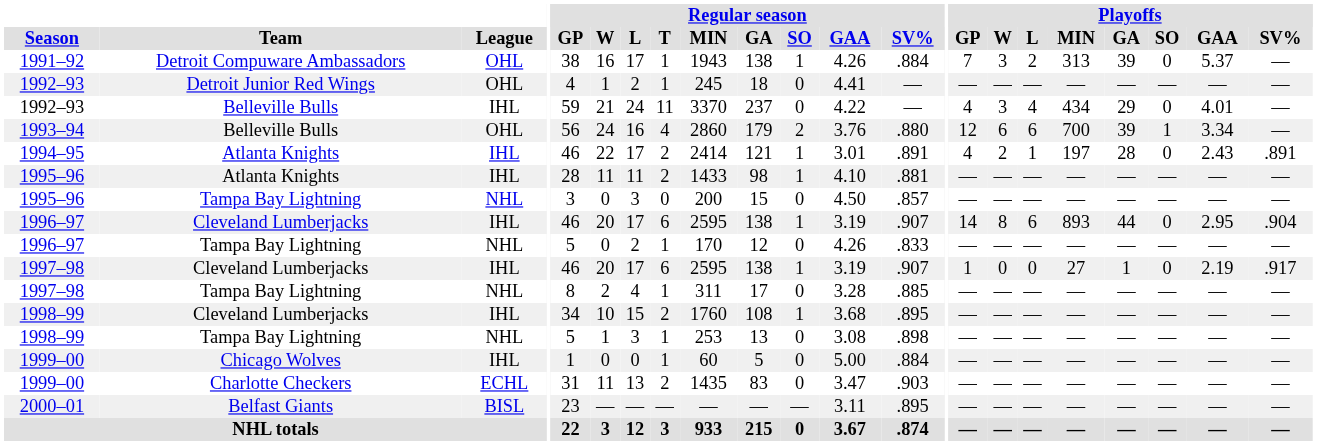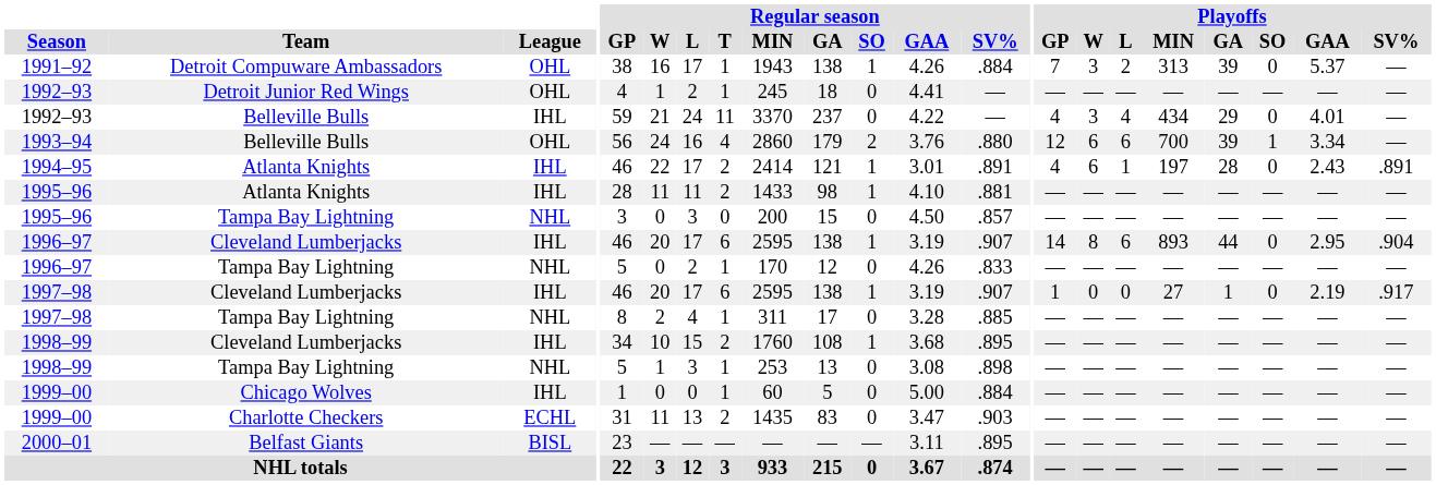1994–95 | Playoffs / W: 2 -> 6
